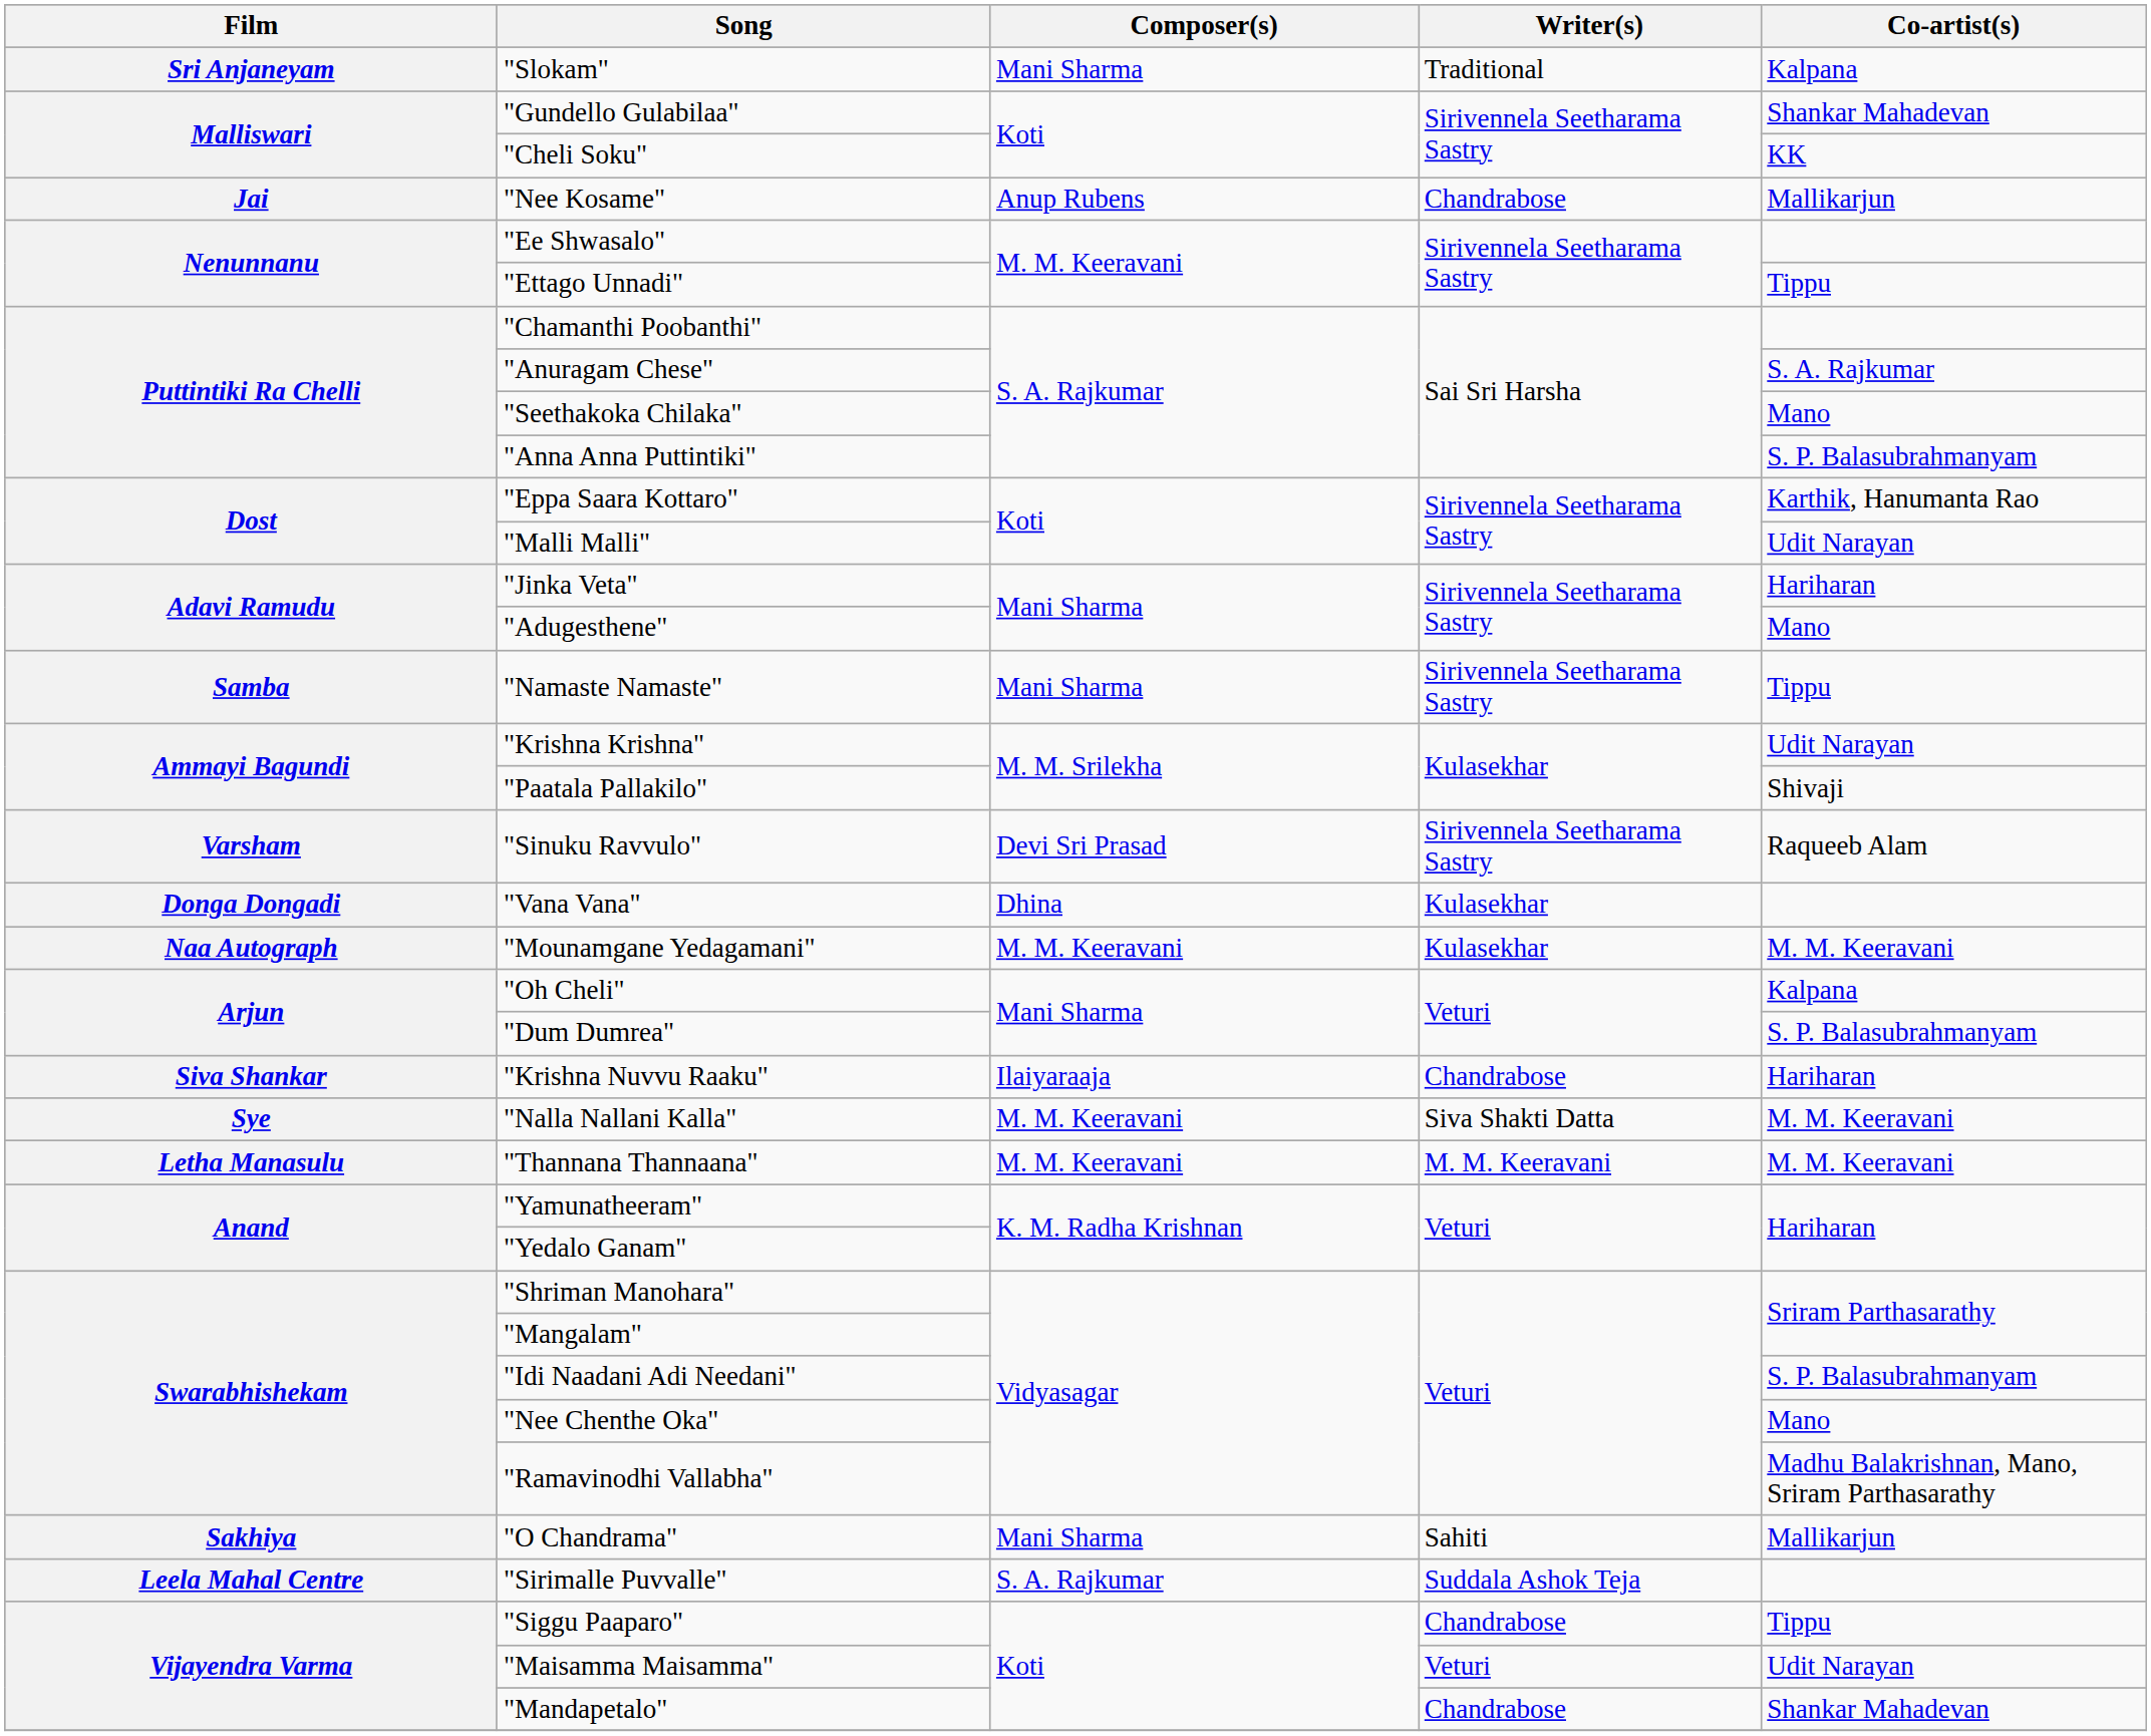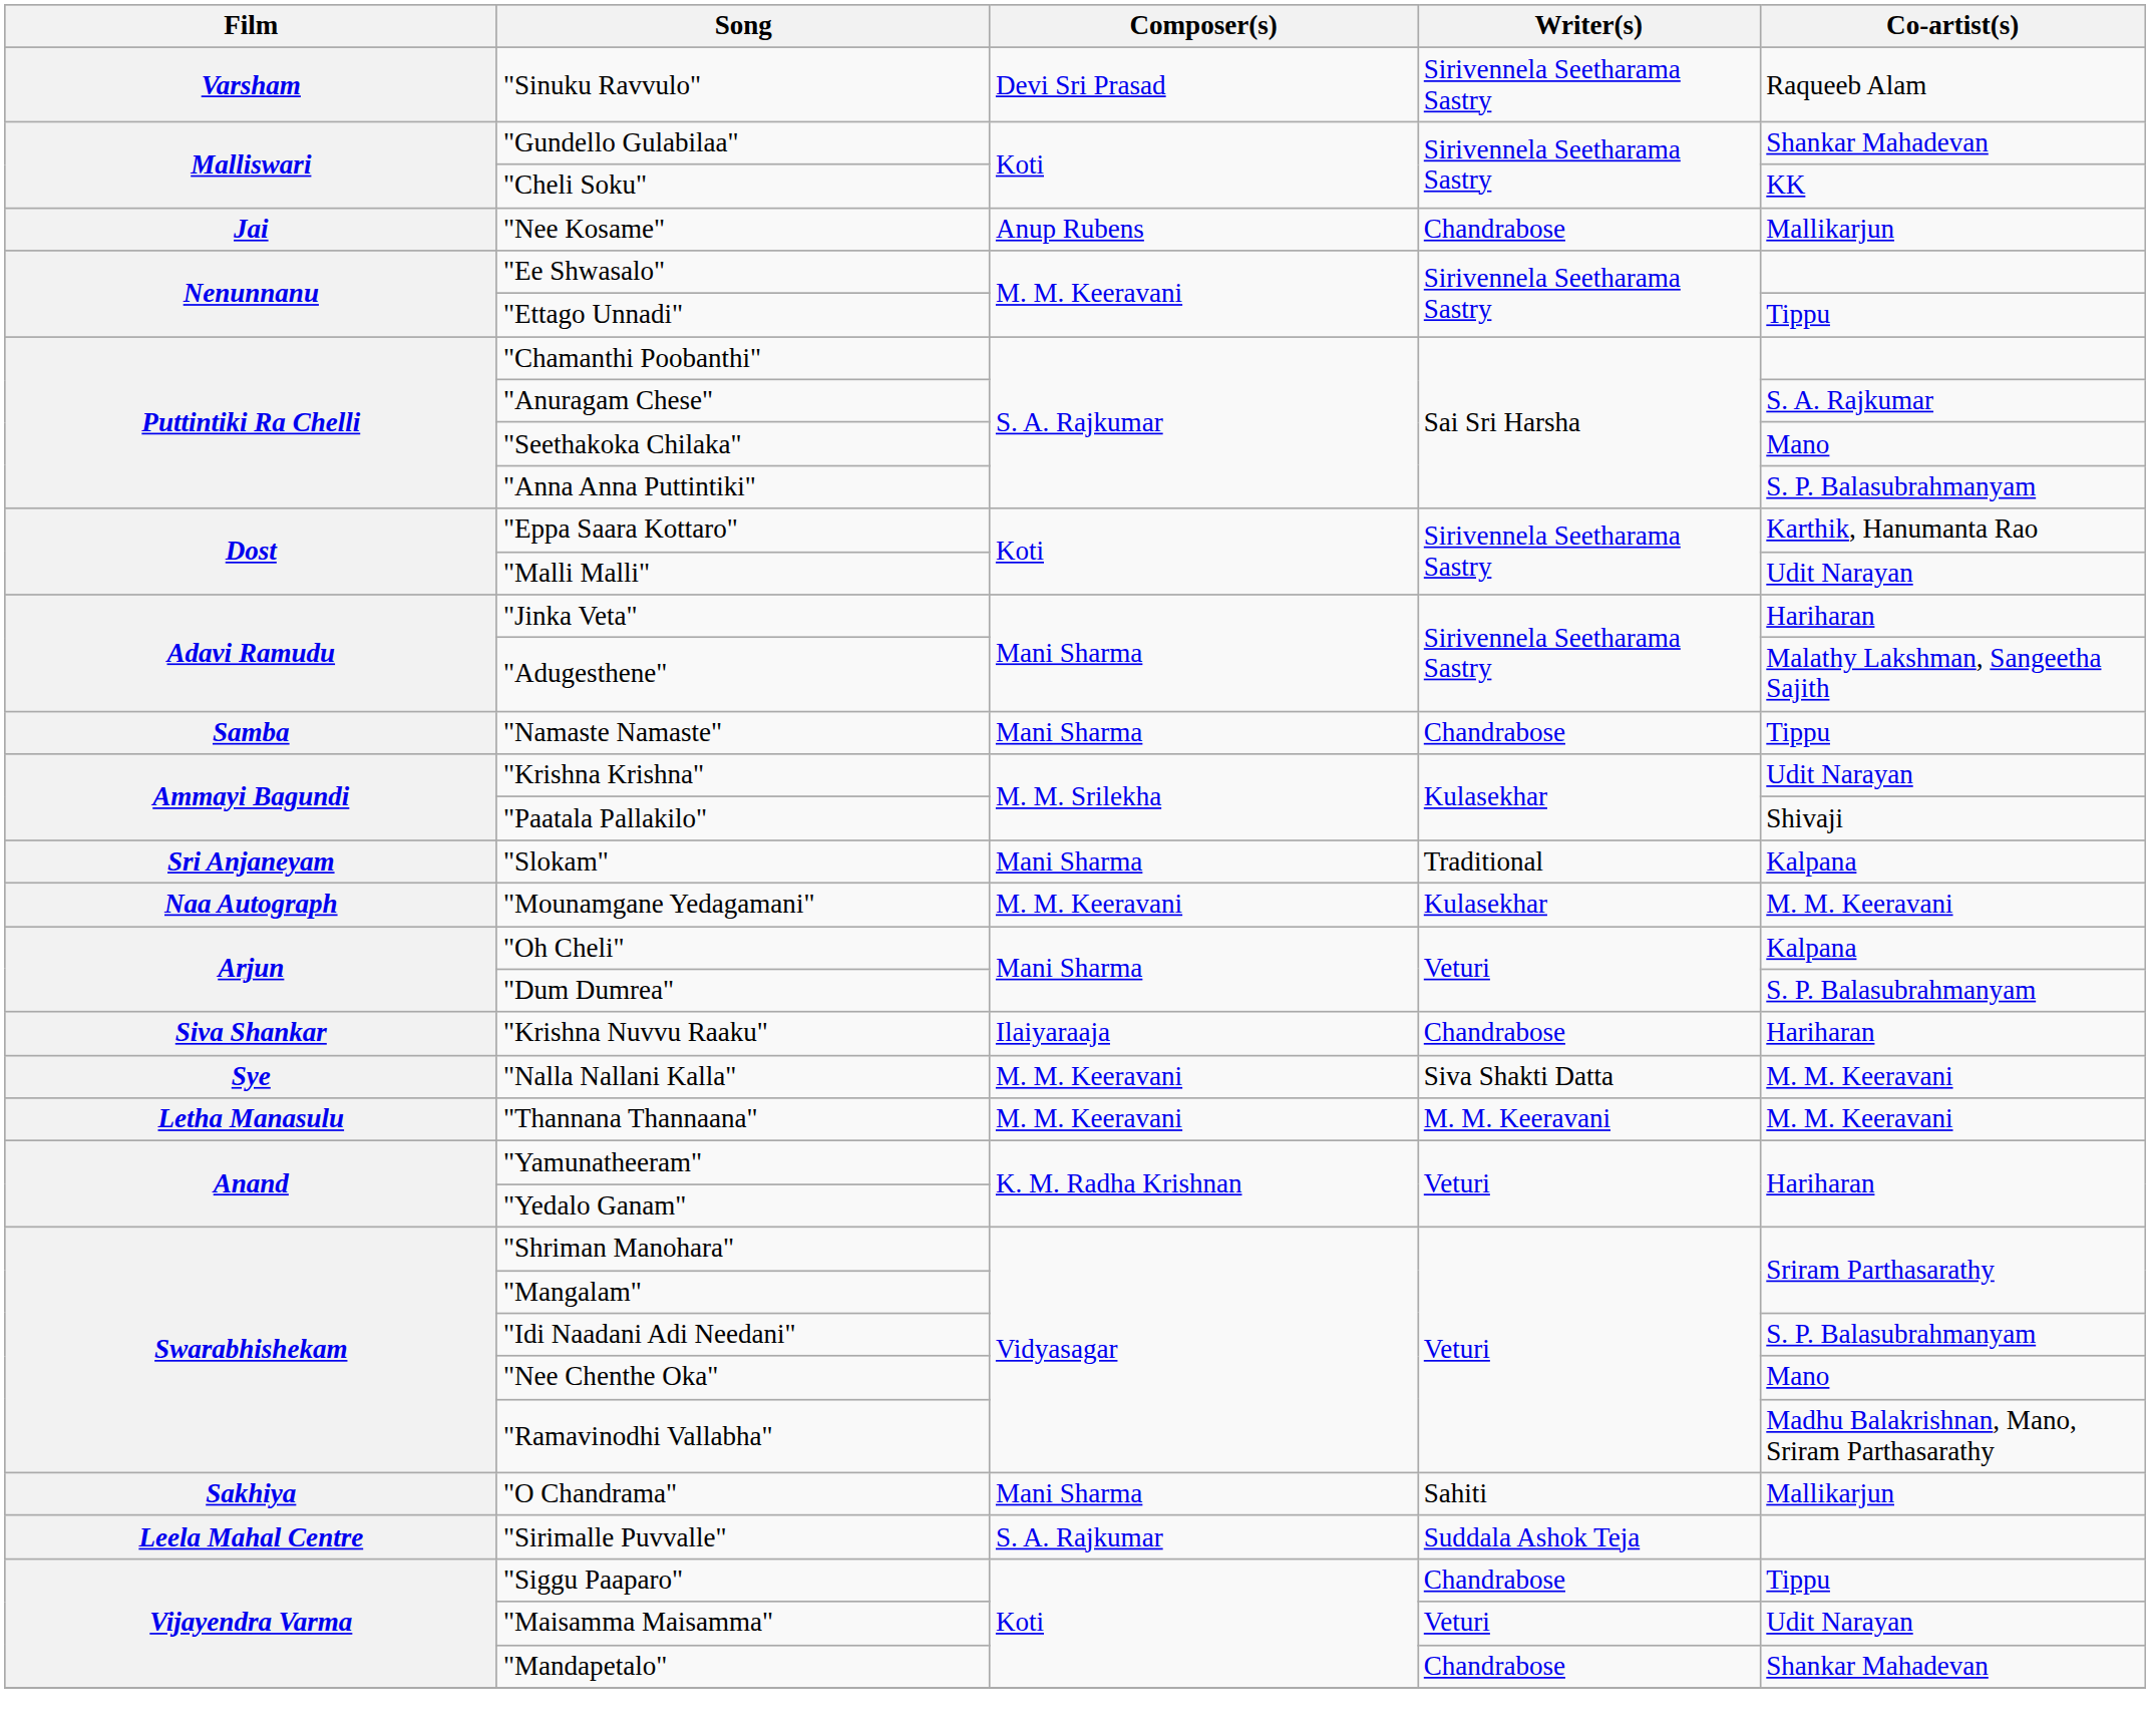rows swapped: "Sinuku Ravvulo" <-> "Slokam"
"Adugesthene" | Co-artist(s): Mano -> Malathy Lakshman, Sangeetha Sajith
"Namaste Namaste" | Writer(s): Sirivennela Seetharama Sastry -> Chandrabose
- row: Donga Dongadi | "Vana Vana" | Dhina | Kulasekhar
